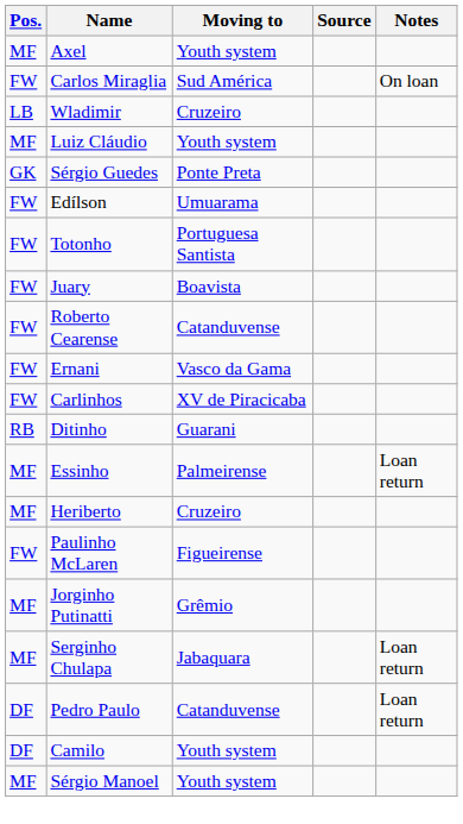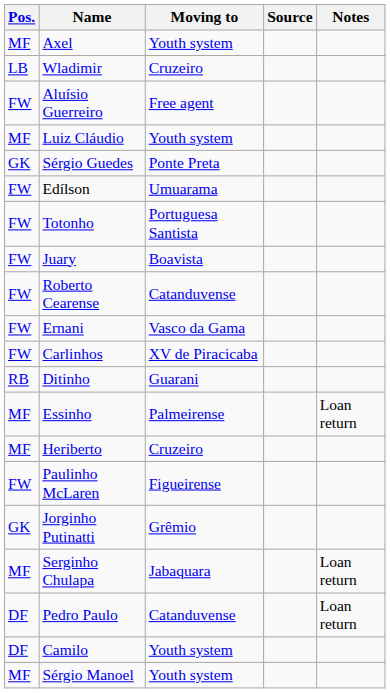- row: FW | Carlos Miraglia | Sud América | On loan
+ row: FW | Aluísio Guerreiro | Free agent
Jorginho Putinatti | Pos.: MF -> GK
